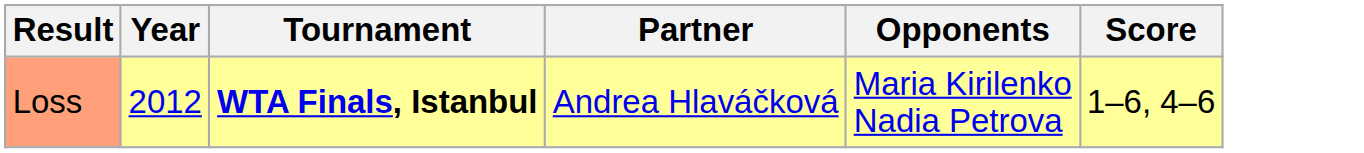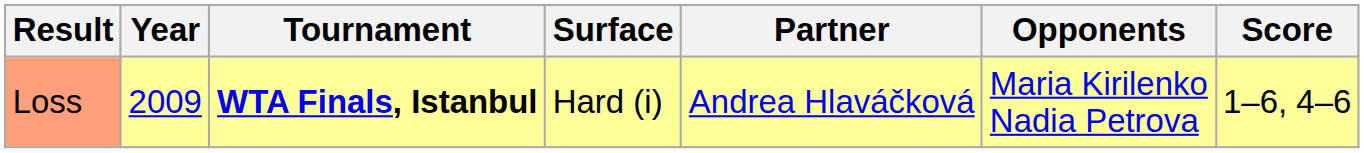+ column: Surface | Hard (i)
Loss | Year: 2012 -> 2009
